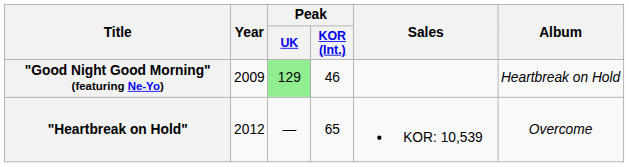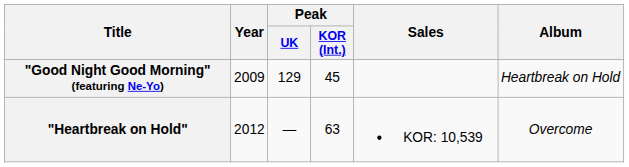"Good Night Good Morning" (featuring Ne-Yo) | Peak / UK: lightgreen background -> no background
"Good Night Good Morning" (featuring Ne-Yo) | Peak / KOR (Int.): 46 -> 45
"Heartbreak on Hold" | Peak / KOR (Int.): 65 -> 63
